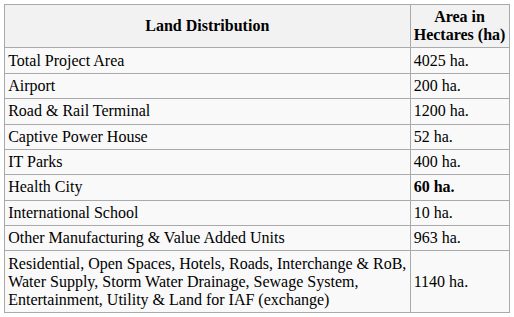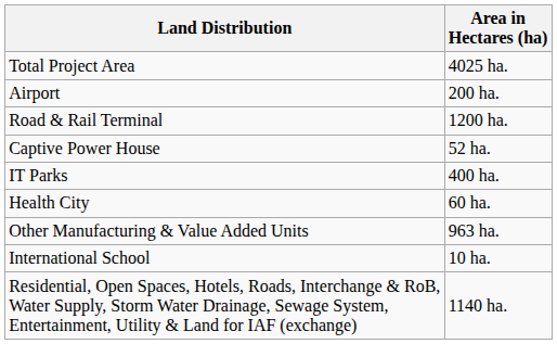Health City | Area in Hectares (ha): bold -> normal
rows swapped: Other Manufacturing & Value Added Units <-> International School
